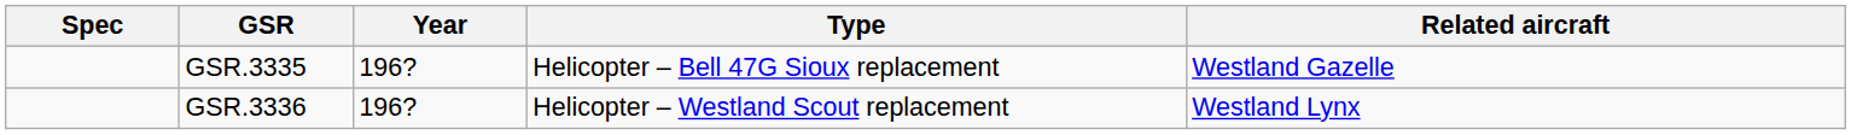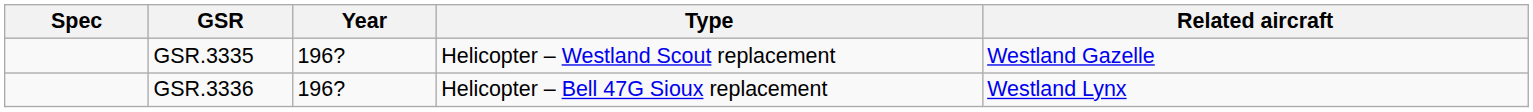GSR.3335 | Type: Helicopter – Bell 47G Sioux replacement -> Helicopter – Westland Scout replacement
GSR.3336 | Type: Helicopter – Westland Scout replacement -> Helicopter – Bell 47G Sioux replacement
